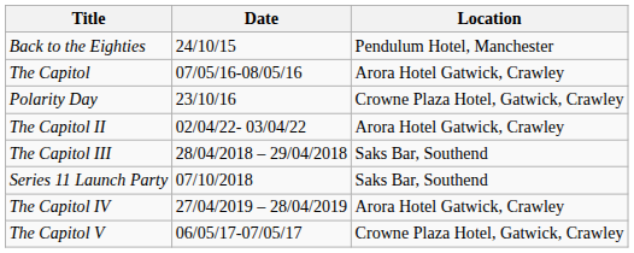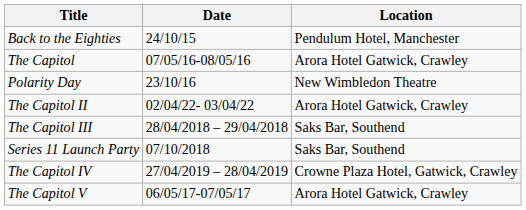Polarity Day | Location: Crowne Plaza Hotel, Gatwick, Crawley -> New Wimbledon Theatre
The Capitol IV | Location: Arora Hotel Gatwick, Crawley -> Crowne Plaza Hotel, Gatwick, Crawley
The Capitol V | Location: Crowne Plaza Hotel, Gatwick, Crawley -> Arora Hotel Gatwick, Crawley
